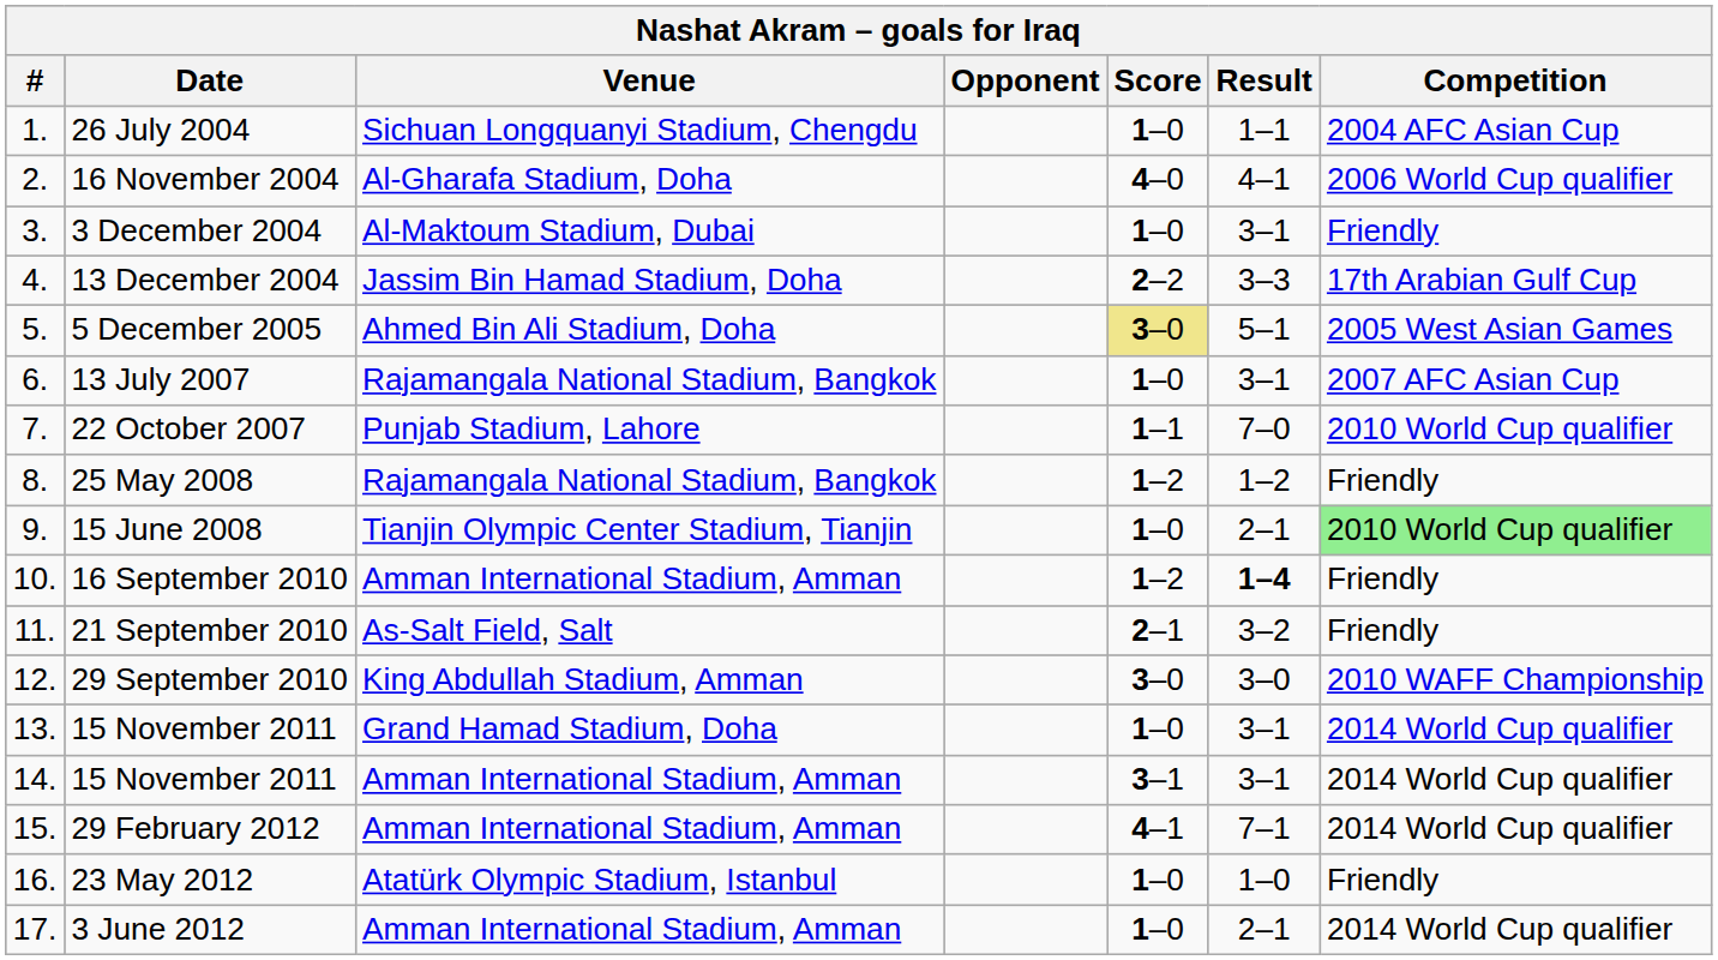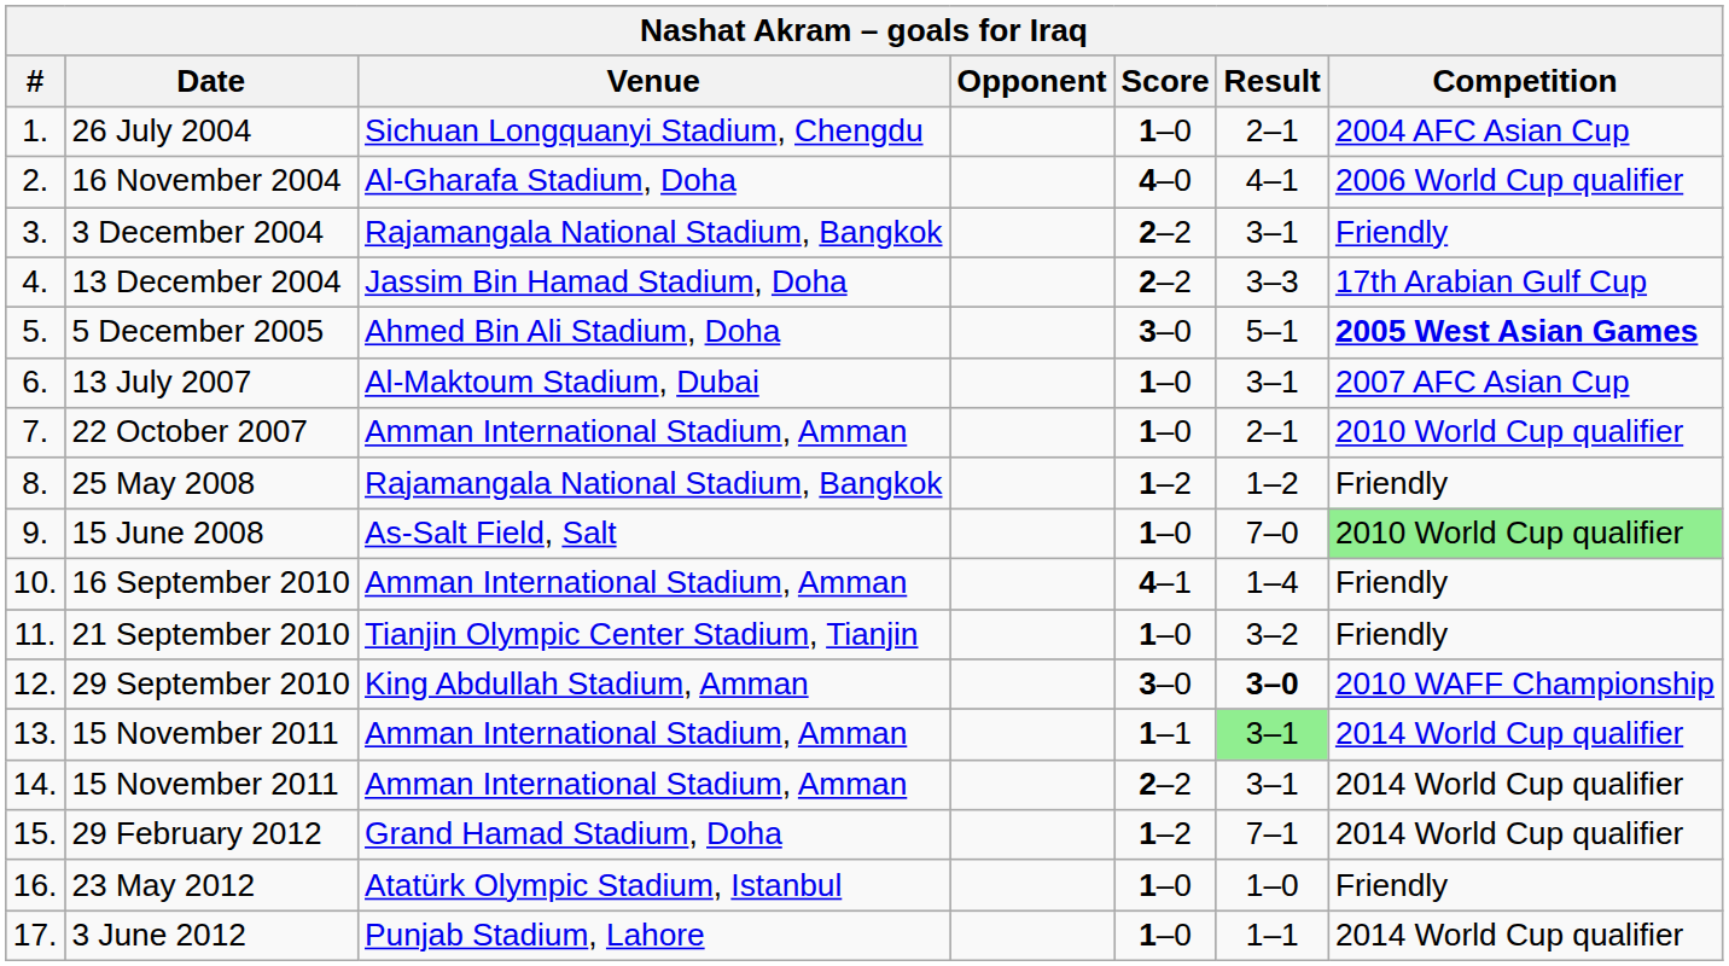26 July 2004 | Result: 1–1 -> 2–1
3 December 2004 | Venue: Al-Maktoum Stadium, Dubai -> Rajamangala National Stadium, Bangkok
3 December 2004 | Score: 1–0 -> 2–2
5 December 2005 | Score: khaki background -> no background
5 December 2005 | Competition: normal -> bold
13 July 2007 | Venue: Rajamangala National Stadium, Bangkok -> Al-Maktoum Stadium, Dubai
22 October 2007 | Venue: Punjab Stadium, Lahore -> Amman International Stadium, Amman
22 October 2007 | Score: 1–1 -> 1–0
22 October 2007 | Result: 7–0 -> 2–1
15 June 2008 | Venue: Tianjin Olympic Center Stadium, Tianjin -> As-Salt Field, Salt
15 June 2008 | Result: 2–1 -> 7–0
16 September 2010 | Score: 1–2 -> 4–1
16 September 2010 | Result: bold -> normal
21 September 2010 | Venue: As-Salt Field, Salt -> Tianjin Olympic Center Stadium, Tianjin
21 September 2010 | Score: 2–1 -> 1–0
29 September 2010 | Result: normal -> bold
13. / 15 November 2011 | Venue: Grand Hamad Stadium, Doha -> Amman International Stadium, Amman
13. / 15 November 2011 | Score: 1–0 -> 1–1
13. / 15 November 2011 | Result: no background -> lightgreen background
14. / 15 November 2011 | Score: 3–1 -> 2–2
29 February 2012 | Venue: Amman International Stadium, Amman -> Grand Hamad Stadium, Doha
29 February 2012 | Score: 4–1 -> 1–2
3 June 2012 | Venue: Amman International Stadium, Amman -> Punjab Stadium, Lahore
3 June 2012 | Result: 2–1 -> 1–1
